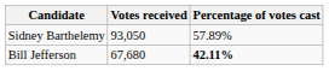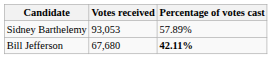Sidney Barthelemy | Votes received: 93,050 -> 93,053
